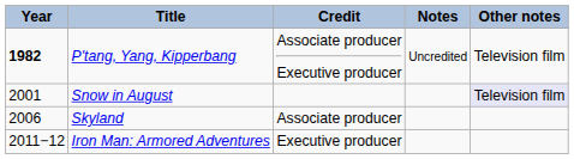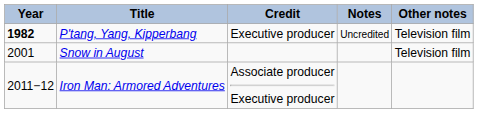P'tang, Yang, Kipperbang | Credit: Associate producer Executive producer -> Executive producer
Snow in August | Other notes: lavender background -> no background
- row: 2006 | Skyland | Associate producer
Iron Man: Armored Adventures | Credit: Executive producer -> Associate producer Executive producer
